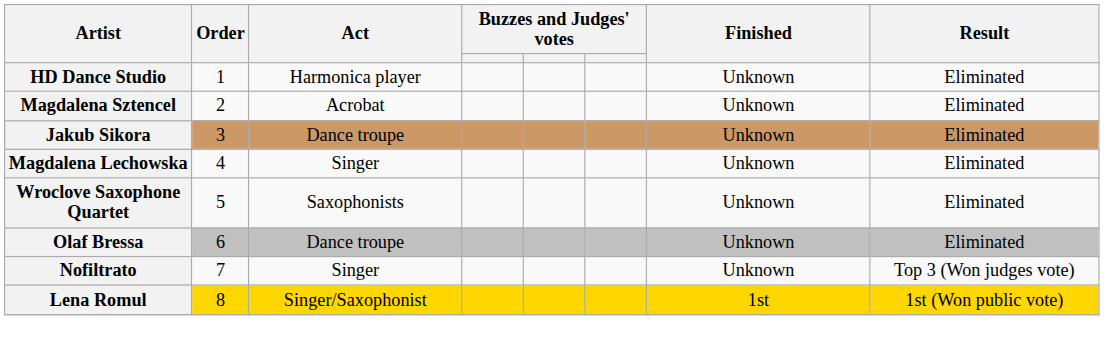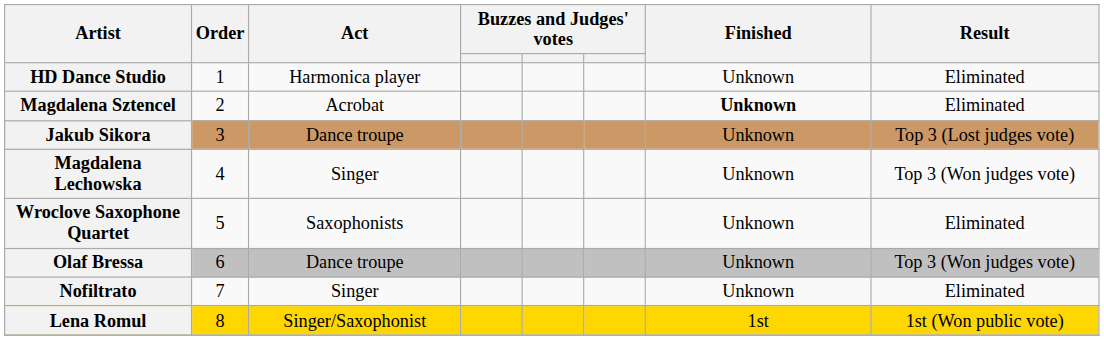Magdalena Sztencel | Finished: normal -> bold
Jakub Sikora | Result: Eliminated -> Top 3 (Lost judges vote)
Magdalena Lechowska | Result: Eliminated -> Top 3 (Won judges vote)
Olaf Bressa | Result: Eliminated -> Top 3 (Won judges vote)
Nofiltrato | Result: Top 3 (Won judges vote) -> Eliminated
